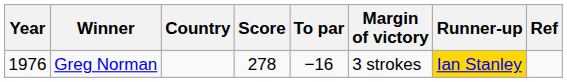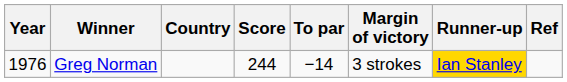Greg Norman | Score: 278 -> 244
Greg Norman | To par: −16 -> −14
